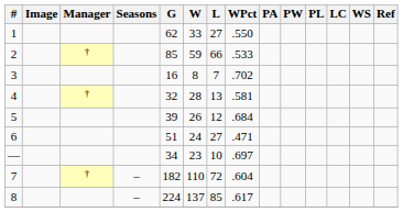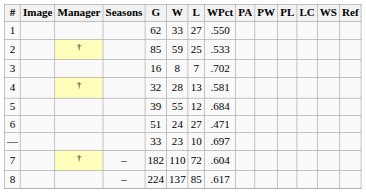2 | L: 66 -> 25
5 | W: 26 -> 55
— | G: 34 -> 33
